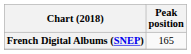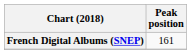French Digital Albums (SNEP) | Peak position: 165 -> 161
